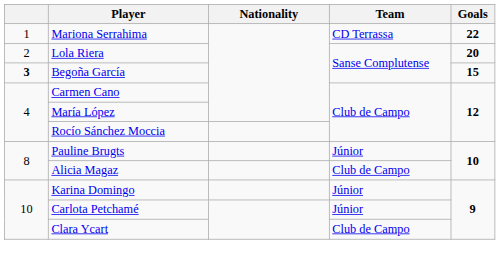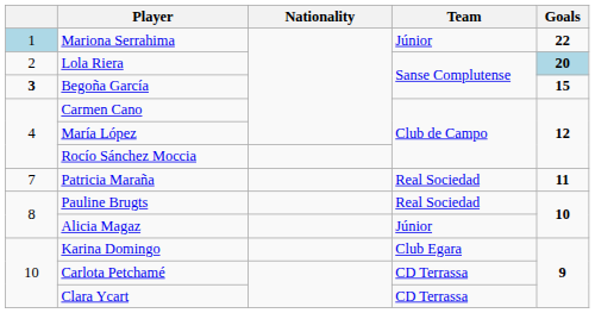Mariona Serrahima | column 1: no background -> lightblue background
Mariona Serrahima | Team: CD Terrassa -> Júnior
Lola Riera | Goals: no background -> lightblue background
+ row: 7 | Patricia Maraña | Real Sociedad | 11
Pauline Brugts | Team: Júnior -> Real Sociedad
Alicia Magaz | Team: Club de Campo -> Júnior
Karina Domingo | Team: Júnior -> Club Egara
Carlota Petchamé | Team: Júnior -> CD Terrassa
Clara Ycart | Team: Club de Campo -> CD Terrassa
